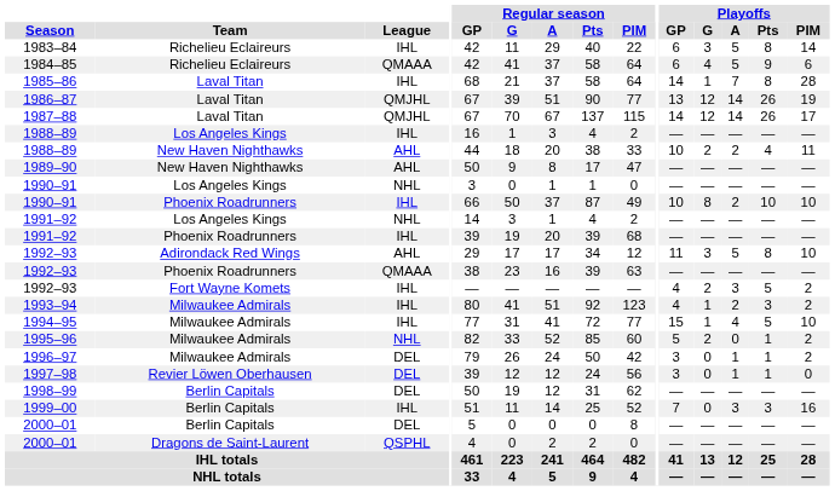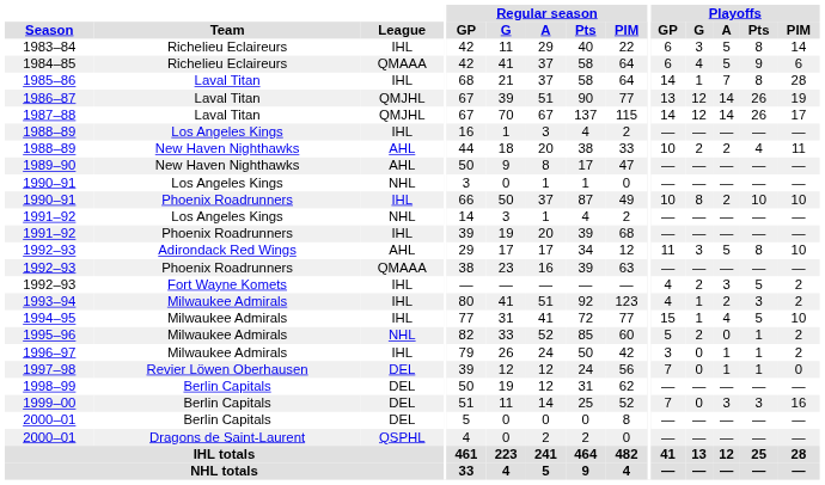1996–97 | League: DEL -> IHL
1997–98 | Playoffs / GP: 3 -> 7
1999–00 | League: IHL -> DEL
